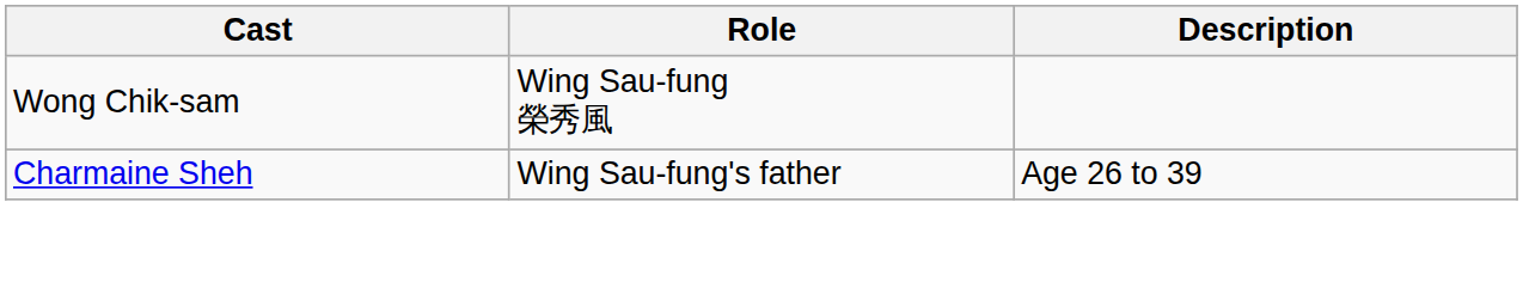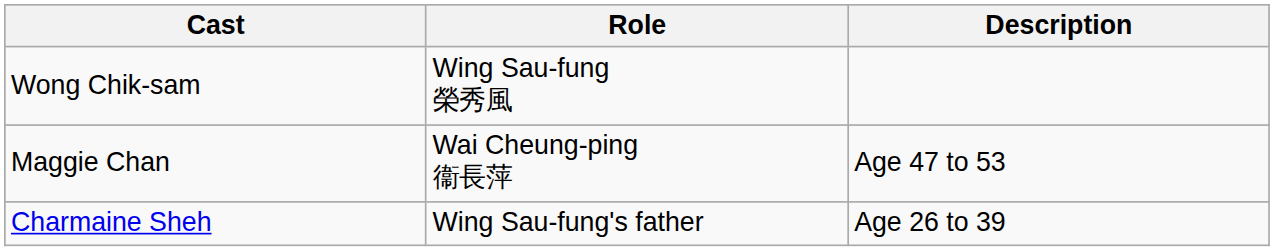+ row: Maggie Chan | Wai Cheung-ping 衞長萍 | Age 47 to 53
